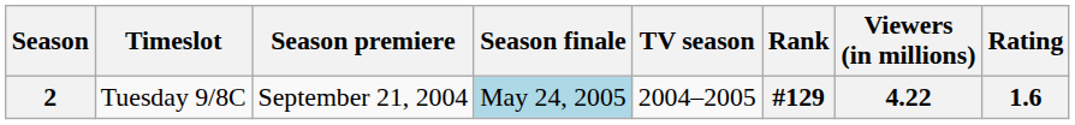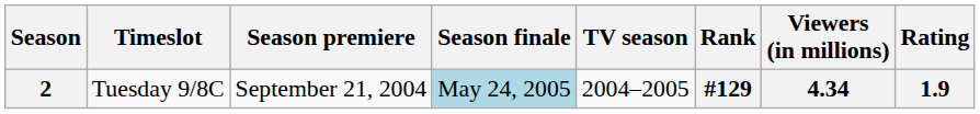2 | Viewers (in millions): 4.22 -> 4.34
2 | Rating: 1.6 -> 1.9
